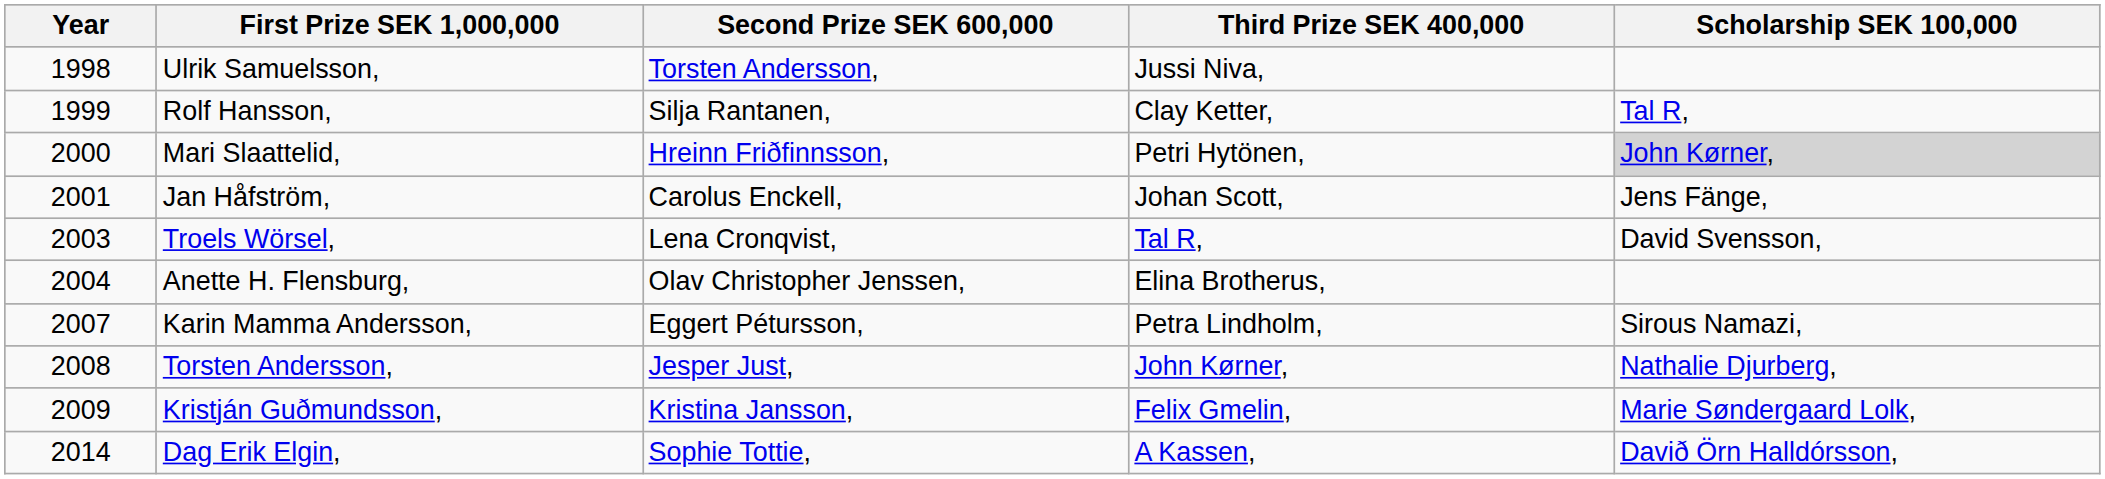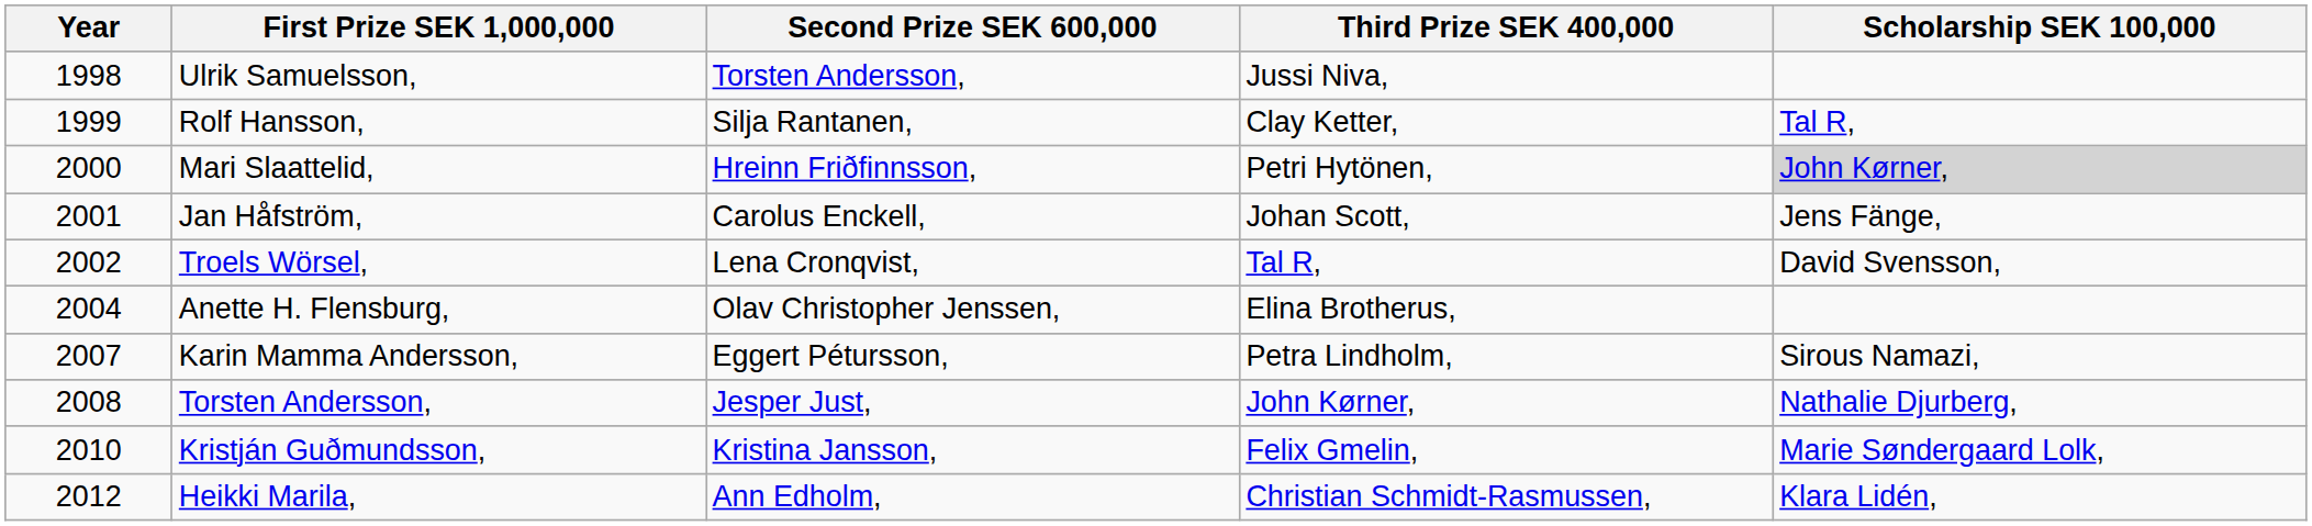Troels Wörsel, | Year: 2003 -> 2002
Kristján Guðmundsson, | Year: 2009 -> 2010
+ row: 2012 | Heikki Marila, | Ann Edholm, | Christian Schmidt-Rasmussen, | Klara Lidén,
- row: 2014 | Dag Erik Elgin, | Sophie Tottie, | A Kassen, | Davið Örn Halldórsson,
